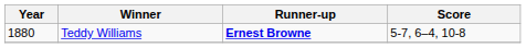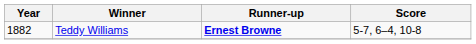Teddy Williams | Year: 1880 -> 1882
